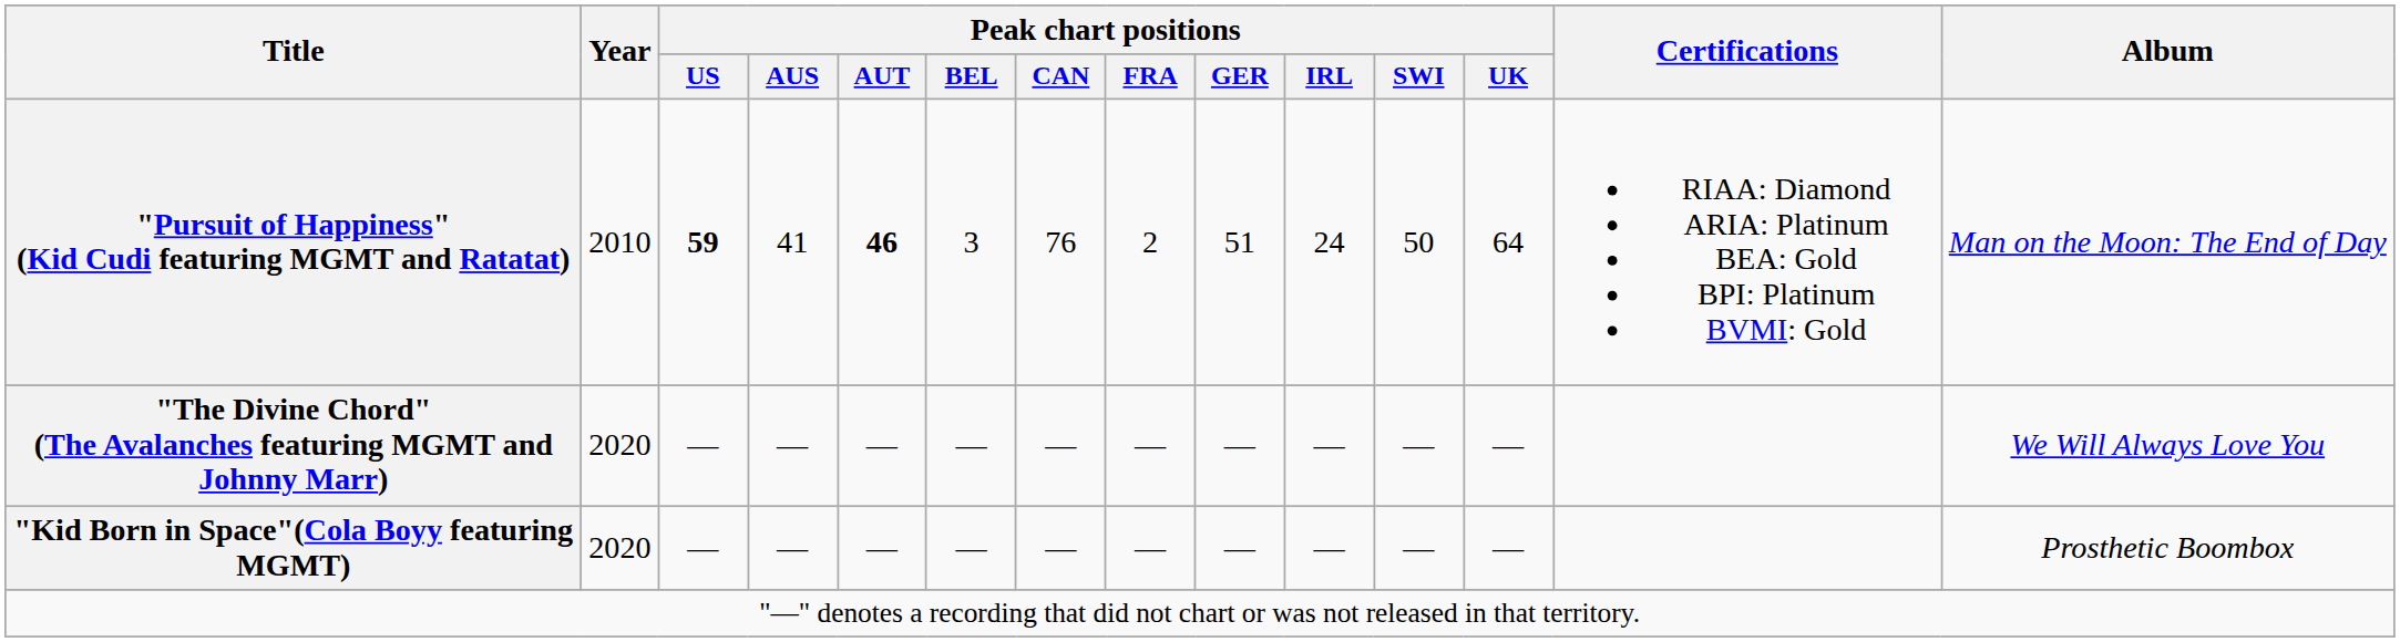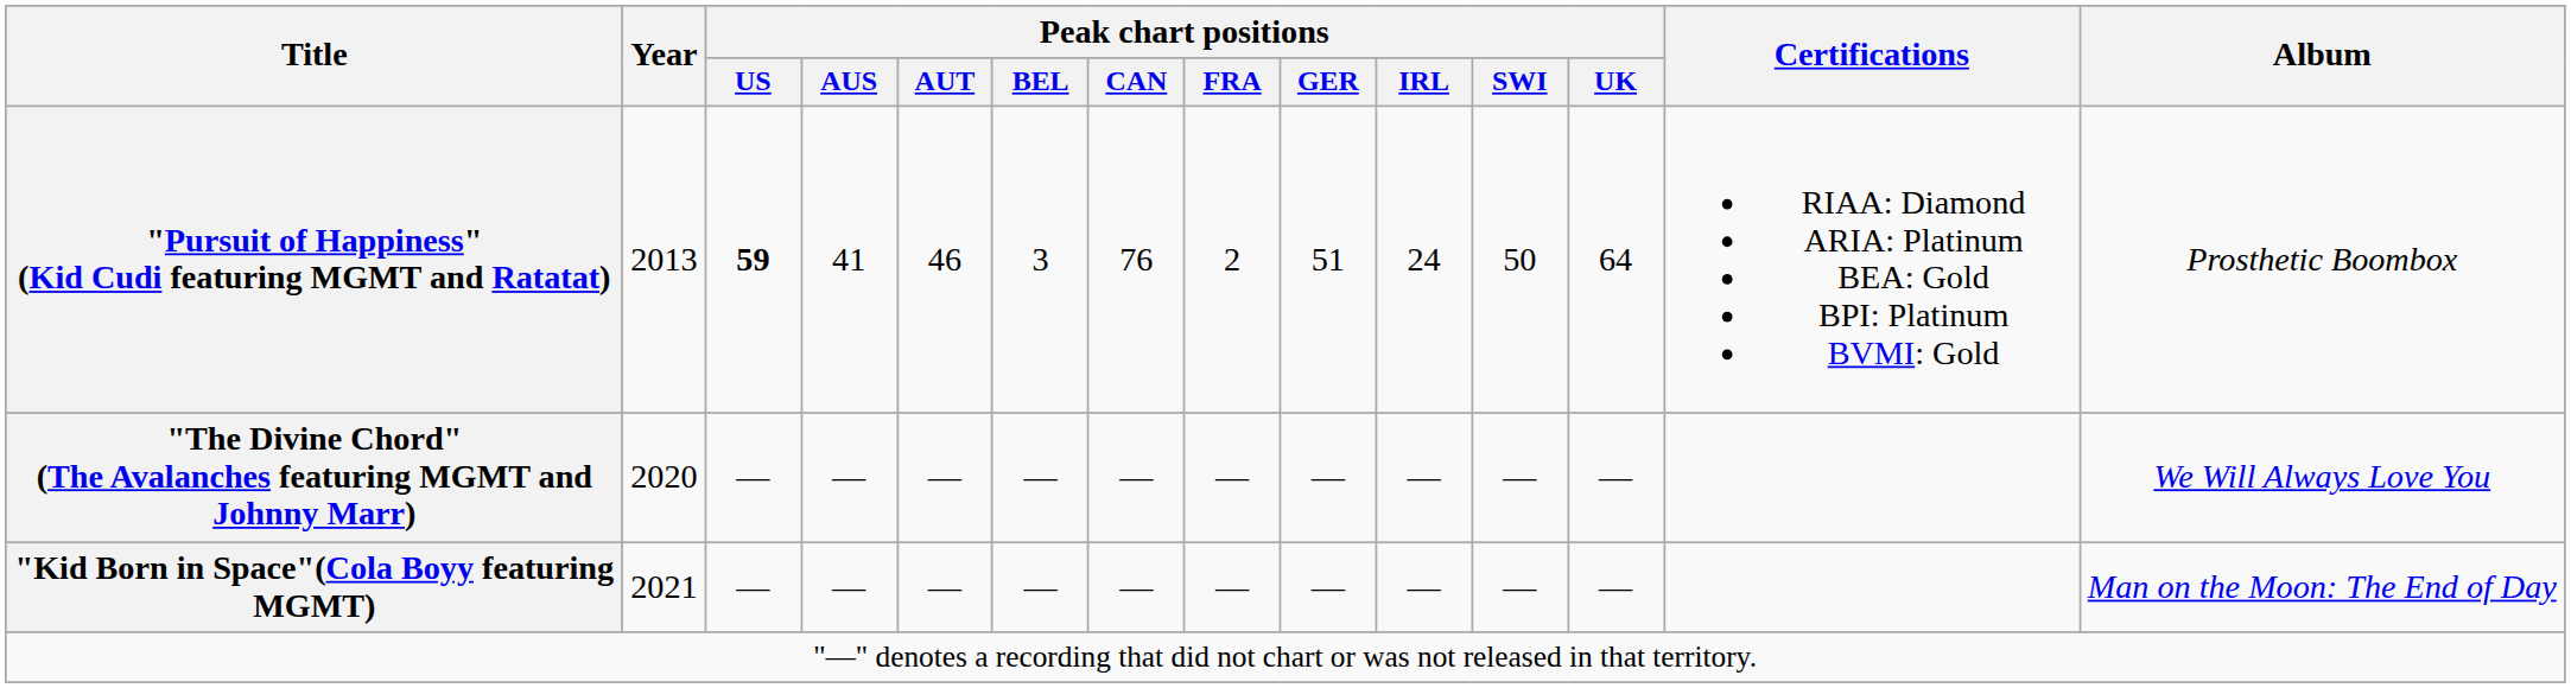"Pursuit of Happiness" (Kid Cudi featuring MGMT and Ratatat) | Year: 2010 -> 2013
"Pursuit of Happiness" (Kid Cudi featuring MGMT and Ratatat) | Peak chart positions / AUT: bold -> normal
"Pursuit of Happiness" (Kid Cudi featuring MGMT and Ratatat) | Album: Man on the Moon: The End of Day -> Prosthetic Boombox
"Kid Born in Space"(Cola Boyy featuring MGMT) | Year: 2020 -> 2021
"Kid Born in Space"(Cola Boyy featuring MGMT) | Album: Prosthetic Boombox -> Man on the Moon: The End of Day
